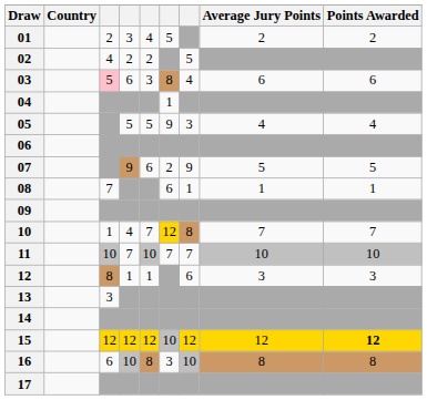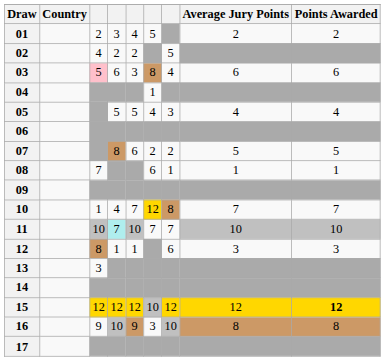05 | column 6: 9 -> 4
07 | column 4: 9 -> 8
07 | column 7: 9 -> 2
11 | column 4: no background -> paleturquoise background
16 | column 3: 6 -> 9
16 | column 5: 8 -> 9
